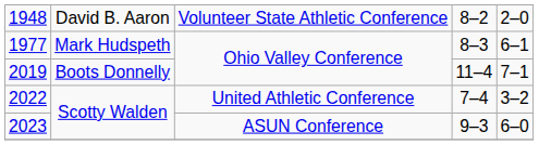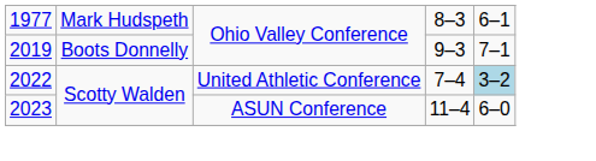- row: 1948 | David B. Aaron | Volunteer State Athletic Conference | 8–2 | 2–0
2019 | column 4: 11–4 -> 9–3
2022 | column 5: no background -> lightblue background
2023 | column 4: 9–3 -> 11–4
